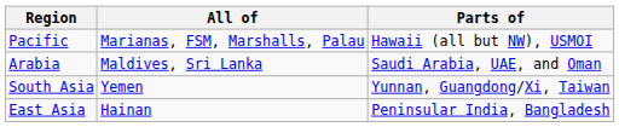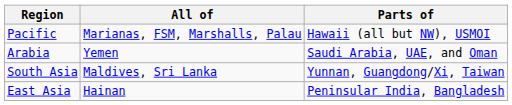Arabia | All of: Maldives, Sri Lanka -> Yemen
South Asia | All of: Yemen -> Maldives, Sri Lanka
